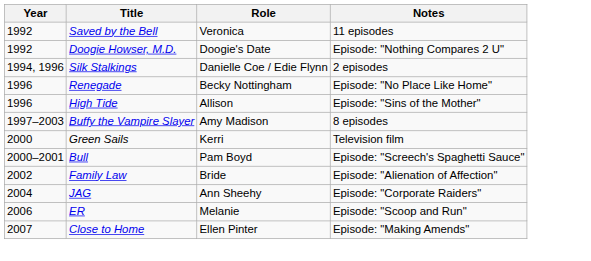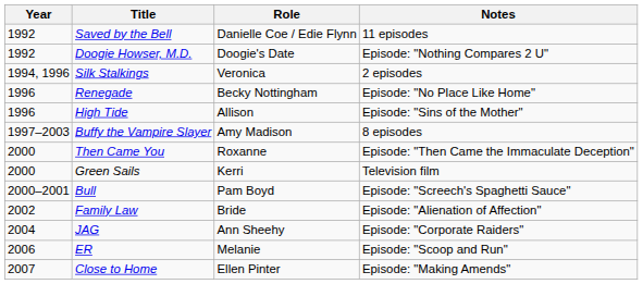Saved by the Bell | Role: Veronica -> Danielle Coe / Edie Flynn
Silk Stalkings | Role: Danielle Coe / Edie Flynn -> Veronica
+ row: 2000 | Then Came You | Roxanne | Episode: "Then Came the Immaculate Deception"
